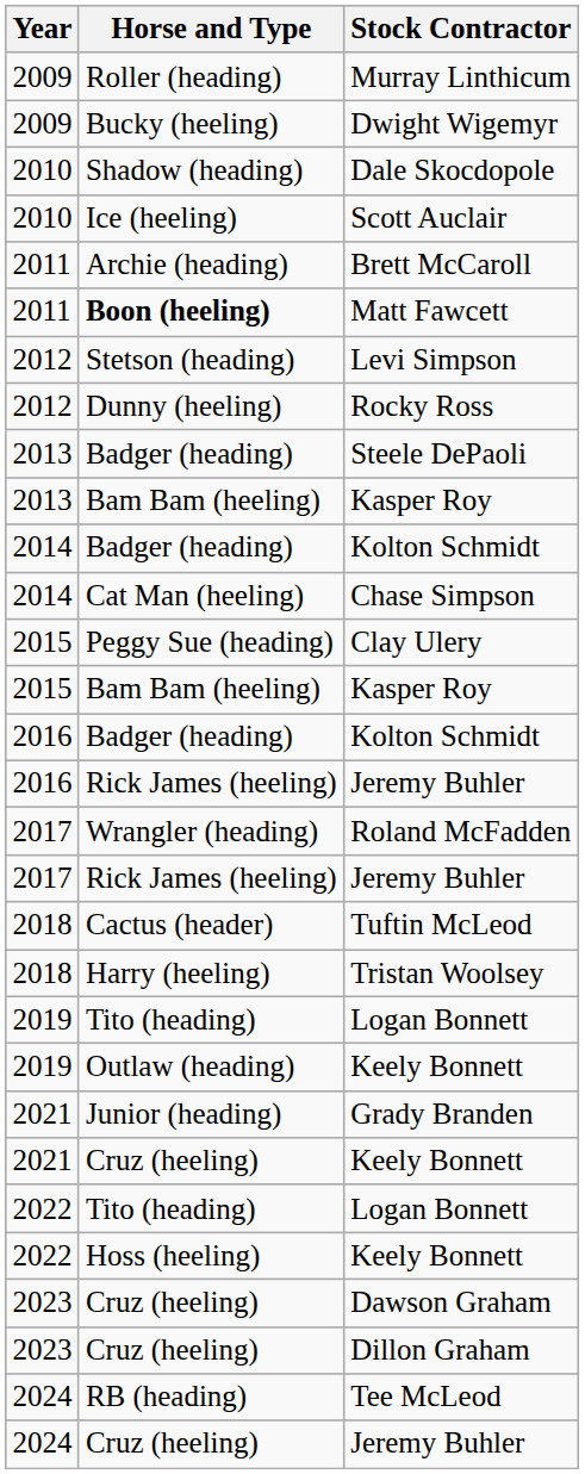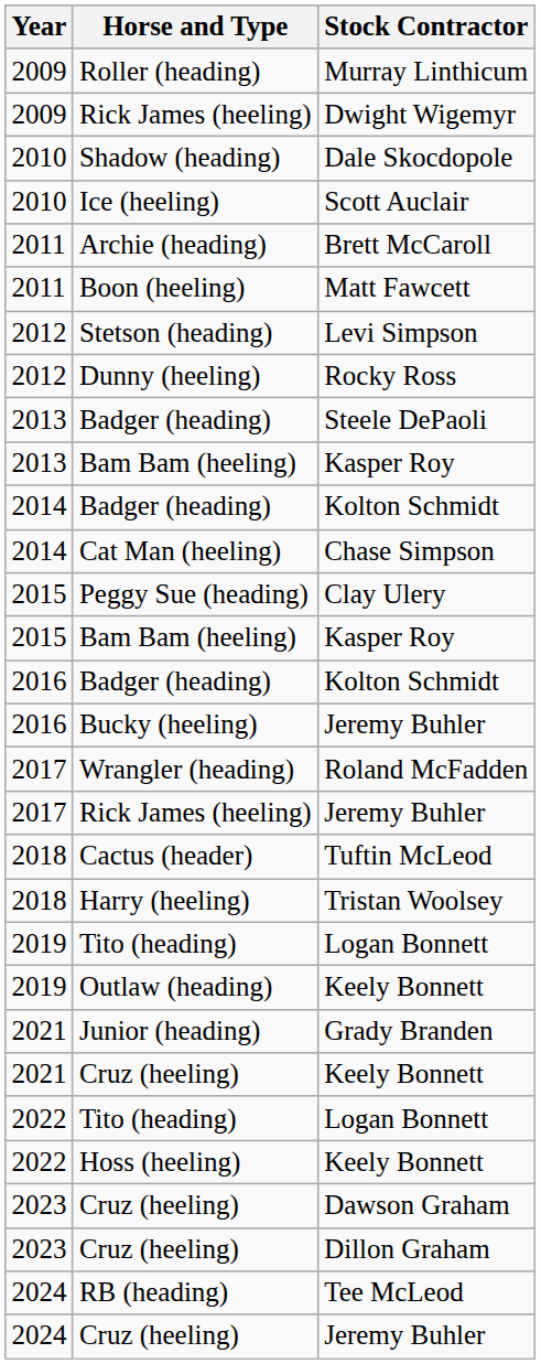Dwight Wigemyr | Horse and Type: Bucky (heeling) -> Rick James (heeling)
Matt Fawcett | Horse and Type: bold -> normal
2016 / Jeremy Buhler | Horse and Type: Rick James (heeling) -> Bucky (heeling)
